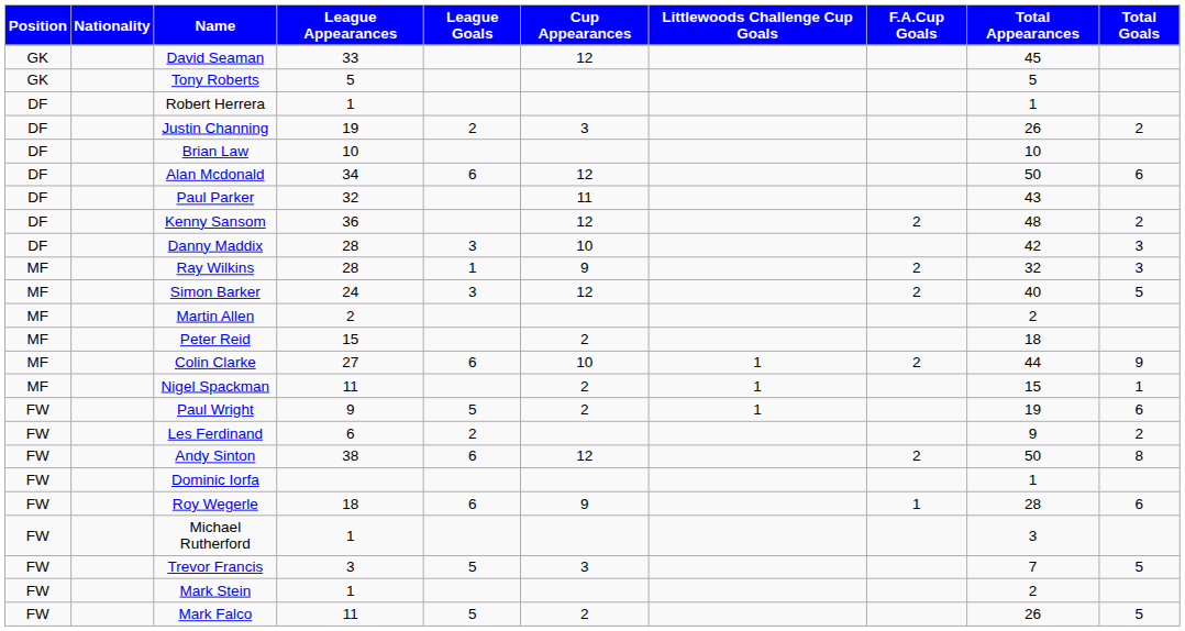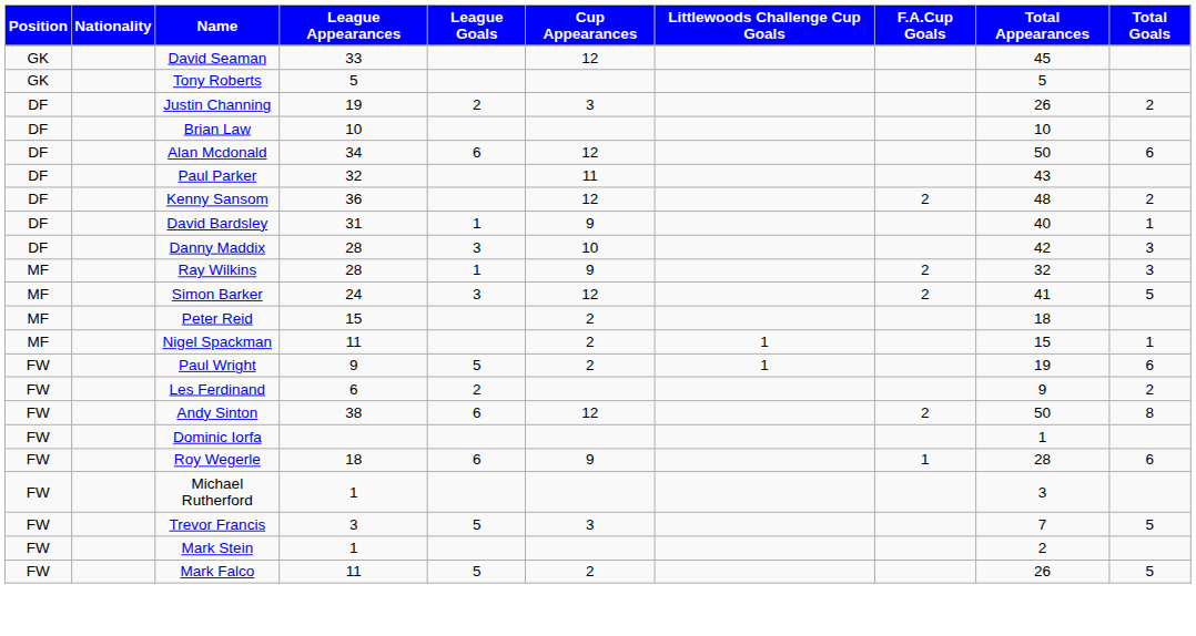- row: DF | Robert Herrera | 1 | 1
+ row: DF | David Bardsley | 31 | 1 | 9 | 40 | 1
Simon Barker | Total Appearances: 40 -> 41
- row: MF | Martin Allen | 2 | 2
- row: MF | Colin Clarke | 27 | 6 | 10 | 1 | 2 | 44 | 9
